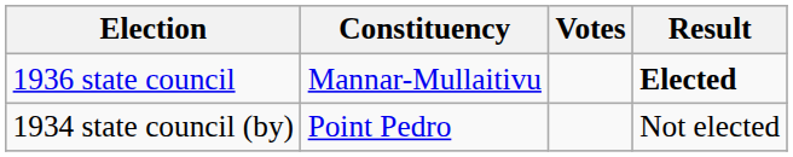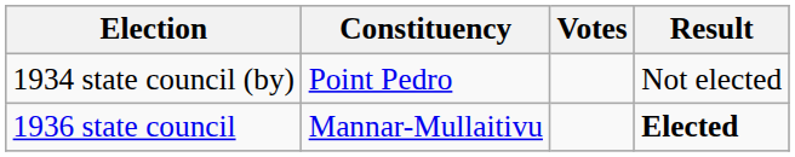rows swapped: 1934 state council (by) <-> 1936 state council
